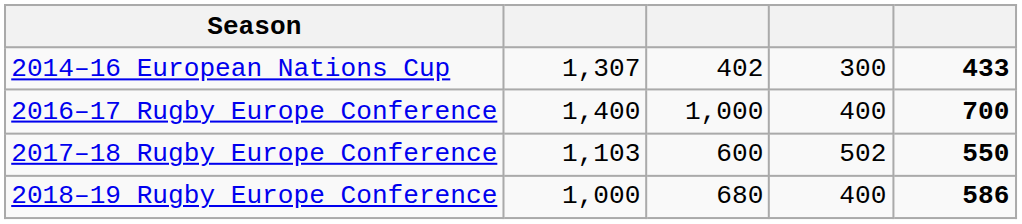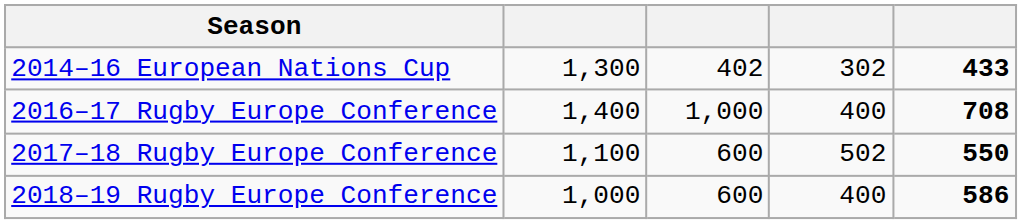2014–16 European Nations Cup | column 2: 1,307 -> 1,300
2014–16 European Nations Cup | column 4: 300 -> 302
2016–17 Rugby Europe Conference | column 5: 700 -> 708
2017–18 Rugby Europe Conference | column 2: 1,103 -> 1,100
2018–19 Rugby Europe Conference | column 3: 680 -> 600
